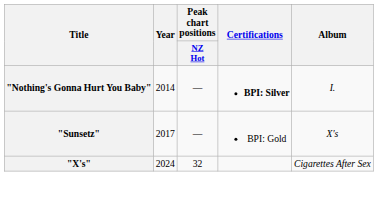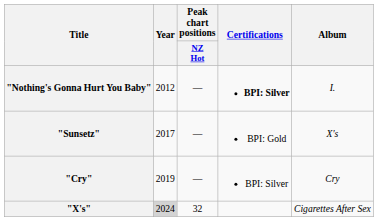"Nothing's Gonna Hurt You Baby" | Year: 2014 -> 2012
+ row: "Cry" | 2019 | — | BPI: Silver | Cry
"X's" | Year: no background -> lightgrey background
